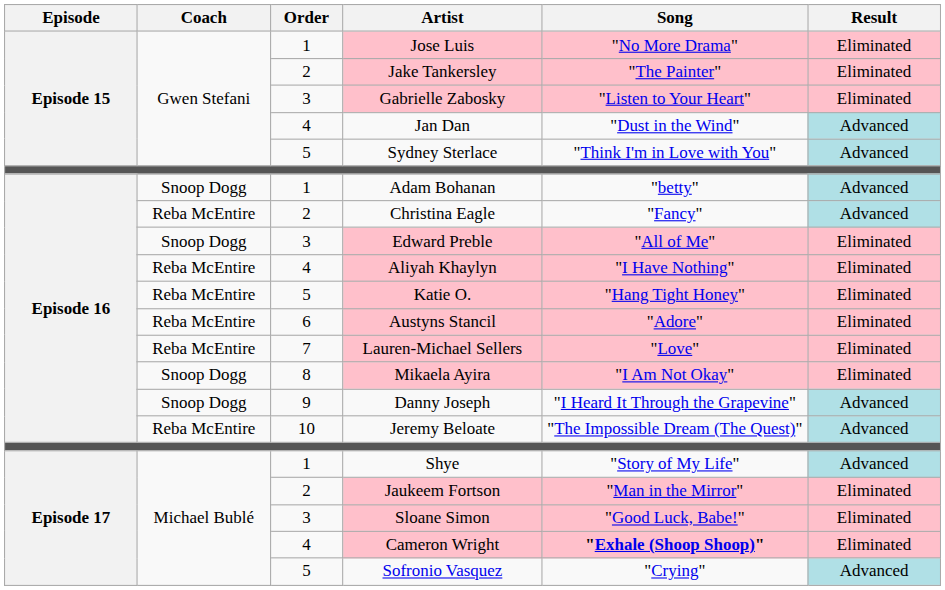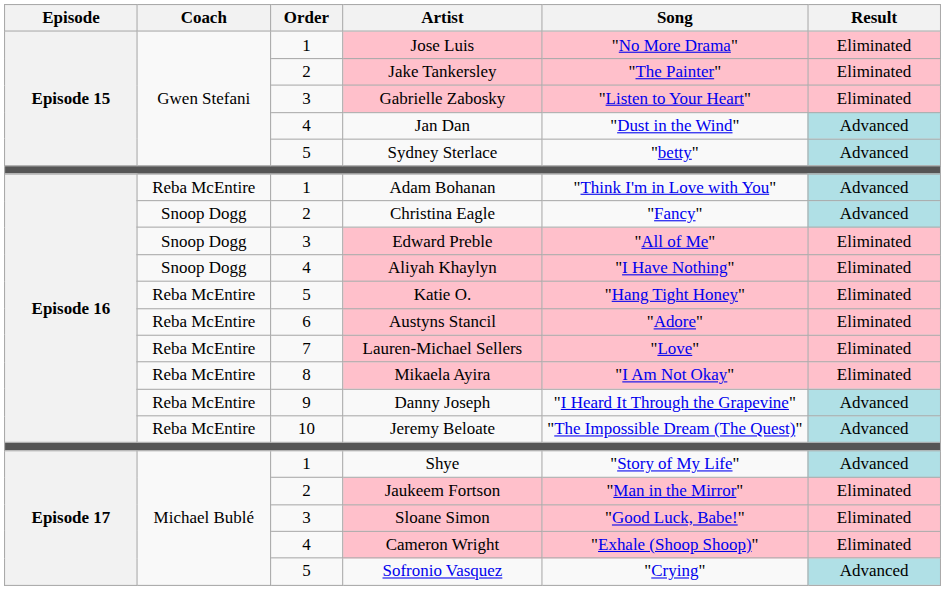Sydney Sterlace | Song: "Think I'm in Love with You" -> "betty"
Adam Bohanan | Coach: Snoop Dogg -> Reba McEntire
Adam Bohanan | Song: "betty" -> "Think I'm in Love with You"
Christina Eagle | Coach: Reba McEntire -> Snoop Dogg
Aliyah Khaylyn | Coach: Reba McEntire -> Snoop Dogg
Mikaela Ayira | Coach: Snoop Dogg -> Reba McEntire
Danny Joseph | Coach: Snoop Dogg -> Reba McEntire
Cameron Wright | Song: bold -> normal
